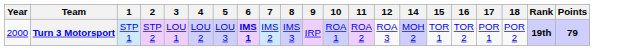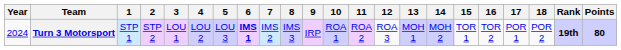+ column: 13 | MOH 1
Turn 3 Motorsport | Year: 2000 -> 2024
Turn 3 Motorsport | Points: 79 -> 80
